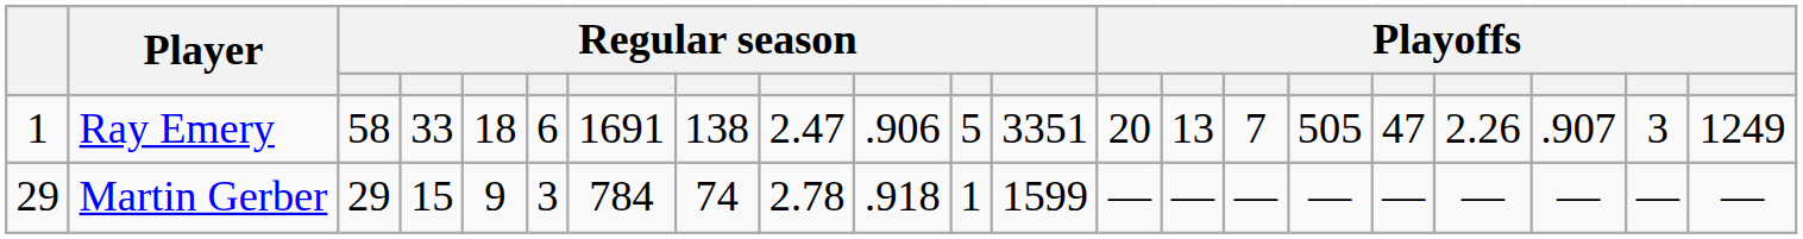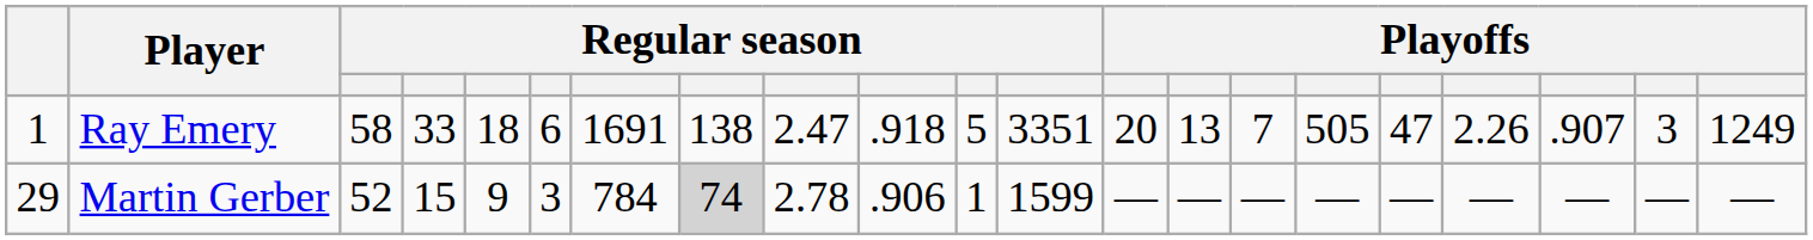Ray Emery | column 10: .906 -> .918
Martin Gerber | column 3: 29 -> 52
Martin Gerber | column 8: no background -> lightgrey background
Martin Gerber | column 10: .918 -> .906
